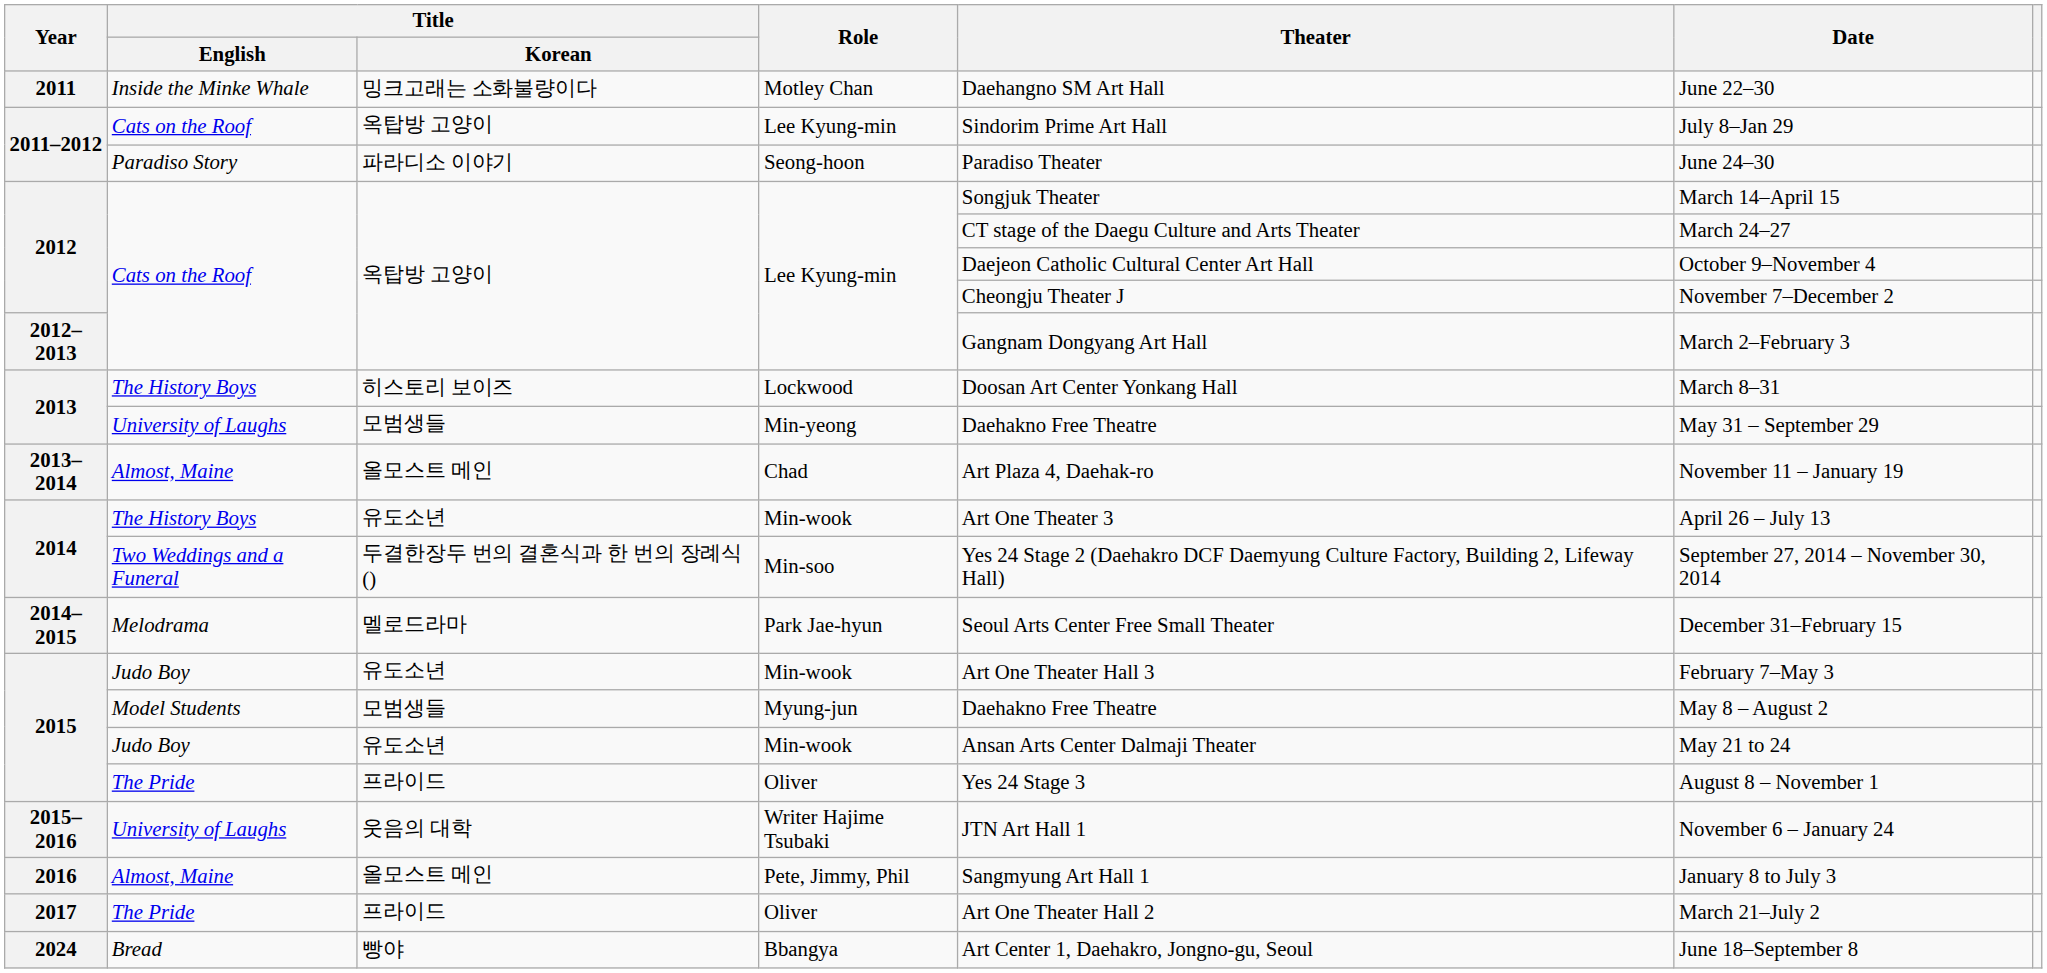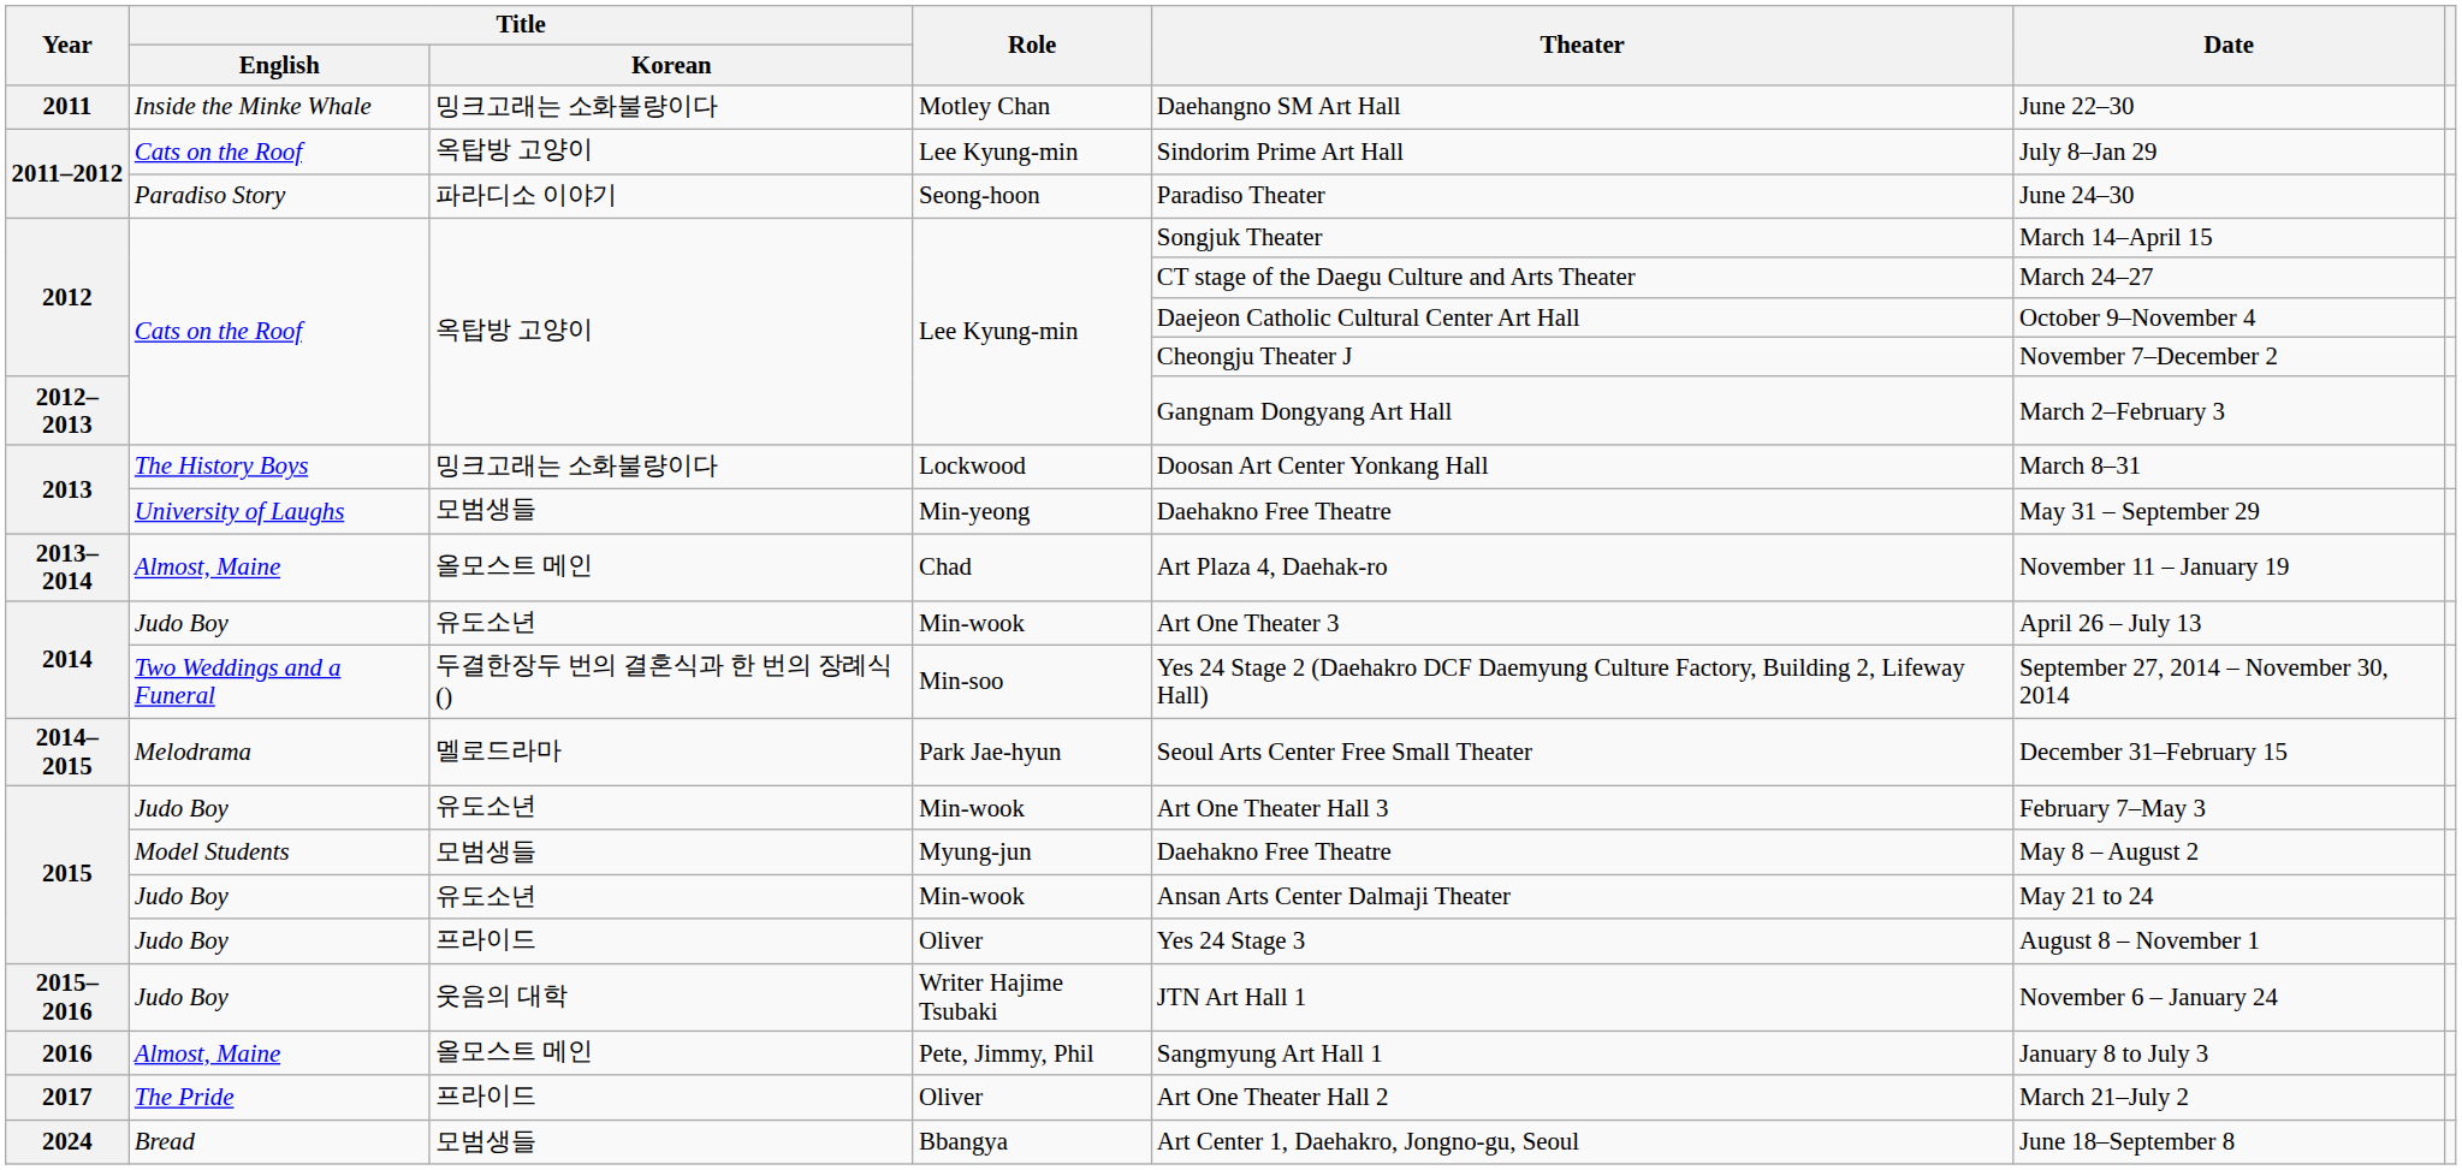Lockwood | Title / Korean: 히스토리 보이즈 -> 밍크고래는 소화불량이다
2014 / Min-wook | Title / English: The History Boys -> Judo Boy
2015 / Oliver | Title / English: The Pride -> Judo Boy
Writer Hajime Tsubaki | Title / English: University of Laughs -> Judo Boy
Bbangya | Title / Korean: 빵야 -> 모범생들
